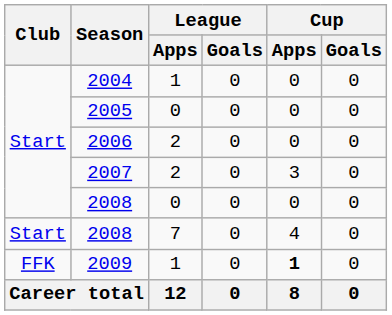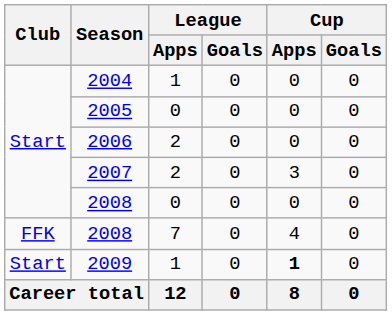2008 / 7 | Club: Start -> FFK
2009 | Club: FFK -> Start
